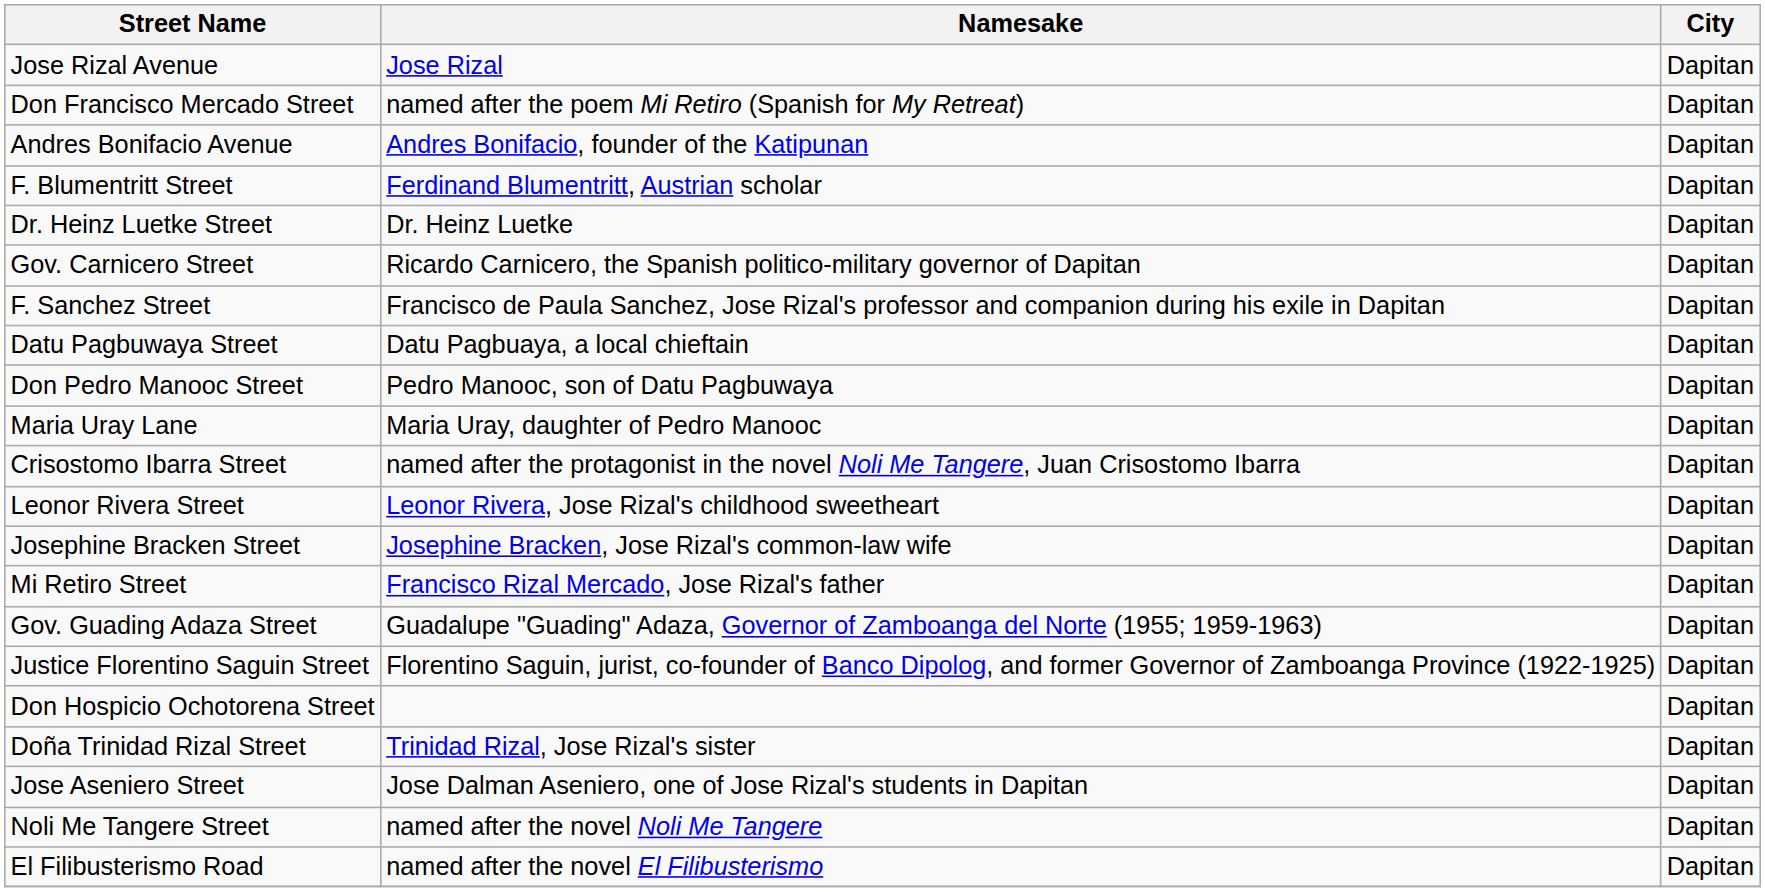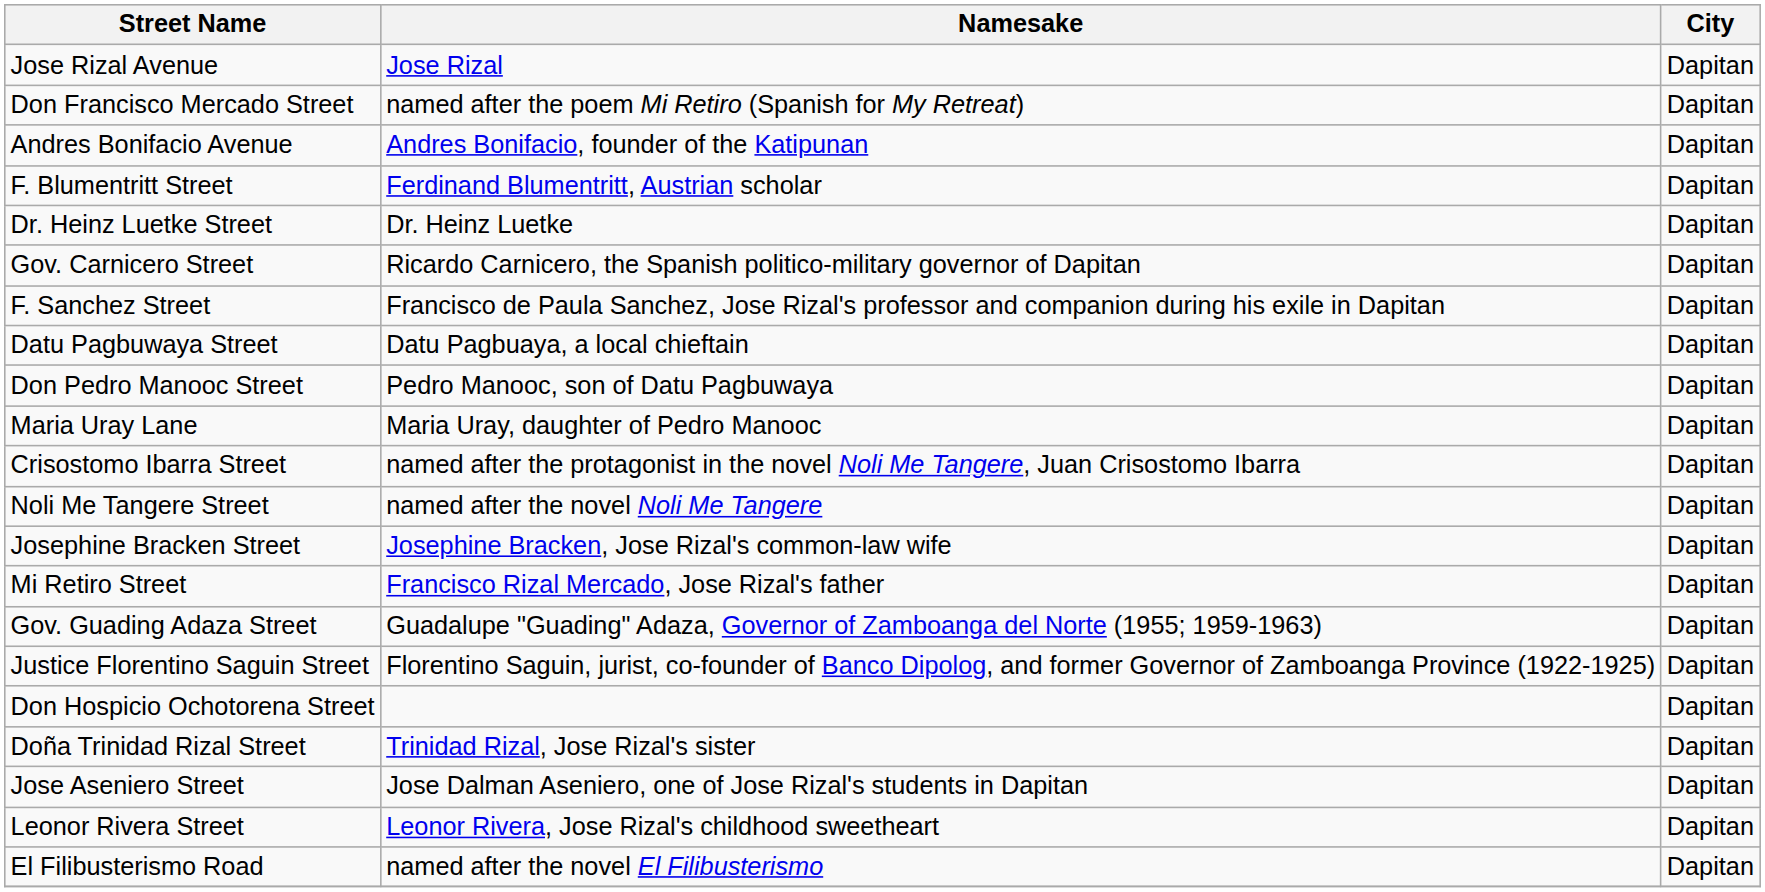rows swapped: Leonor Rivera Street <-> Noli Me Tangere Street
